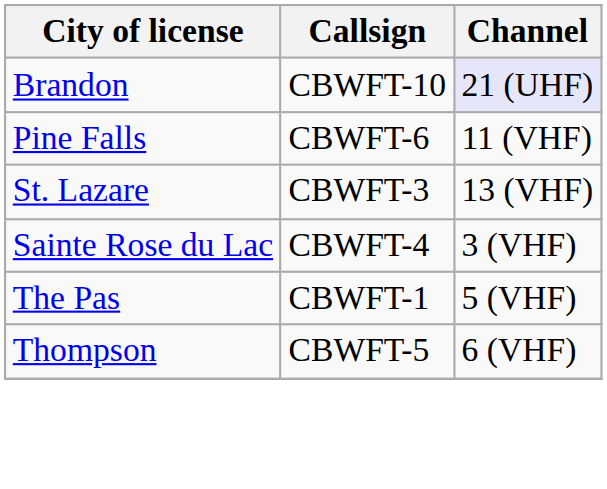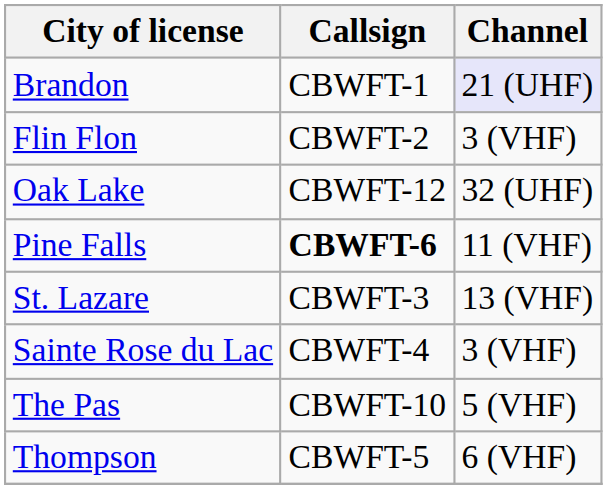Brandon | Callsign: CBWFT-10 -> CBWFT-1
+ row: Flin Flon | CBWFT-2 | 3 (VHF)
+ row: Oak Lake | CBWFT-12 | 32 (UHF)
Pine Falls | Callsign: normal -> bold
The Pas | Callsign: CBWFT-1 -> CBWFT-10
